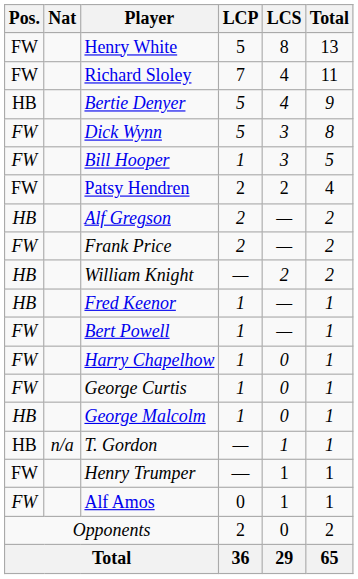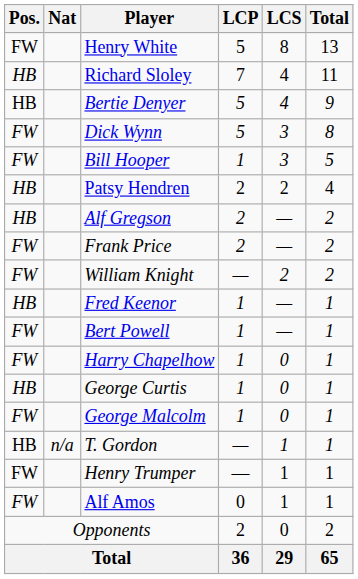Richard Sloley | Pos.: FW -> HB
Patsy Hendren | Pos.: FW -> HB
William Knight | Pos.: HB -> FW
George Curtis | Pos.: FW -> HB
George Malcolm | Pos.: HB -> FW
